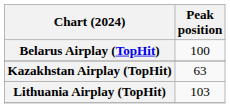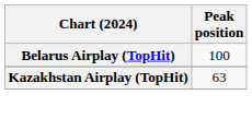- row: Lithuania Airplay (TopHit) | 103
